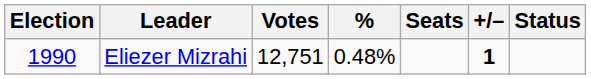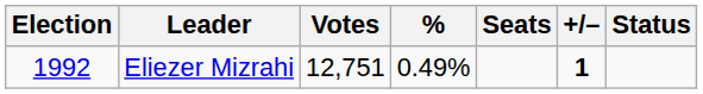Eliezer Mizrahi | Election: 1990 -> 1992
Eliezer Mizrahi | %: 0.48% -> 0.49%
